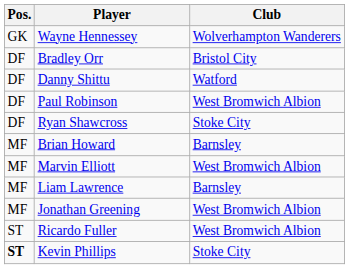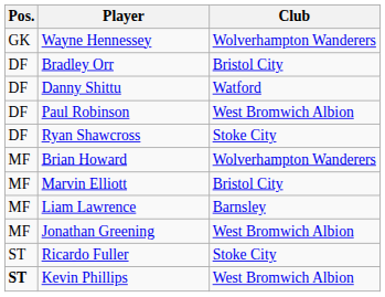Brian Howard | Club: Barnsley -> Wolverhampton Wanderers
Marvin Elliott | Club: West Bromwich Albion -> Bristol City
Ricardo Fuller | Club: West Bromwich Albion -> Stoke City
Kevin Phillips | Club: Stoke City -> West Bromwich Albion
